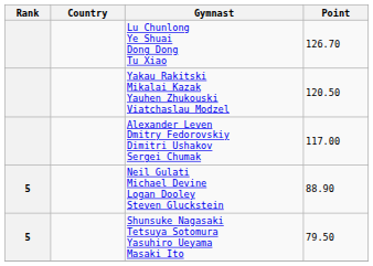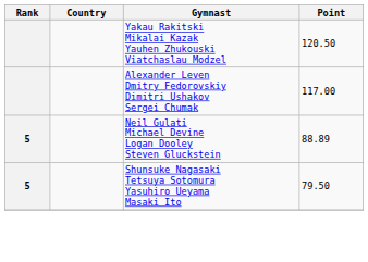- row: Lu Chunlong Ye Shuai Dong Dong Tu Xiao | 126.70
Neil Gulati Michael Devine Logan Dooley Steven Gluckstein | Point: 88.90 -> 88.89
